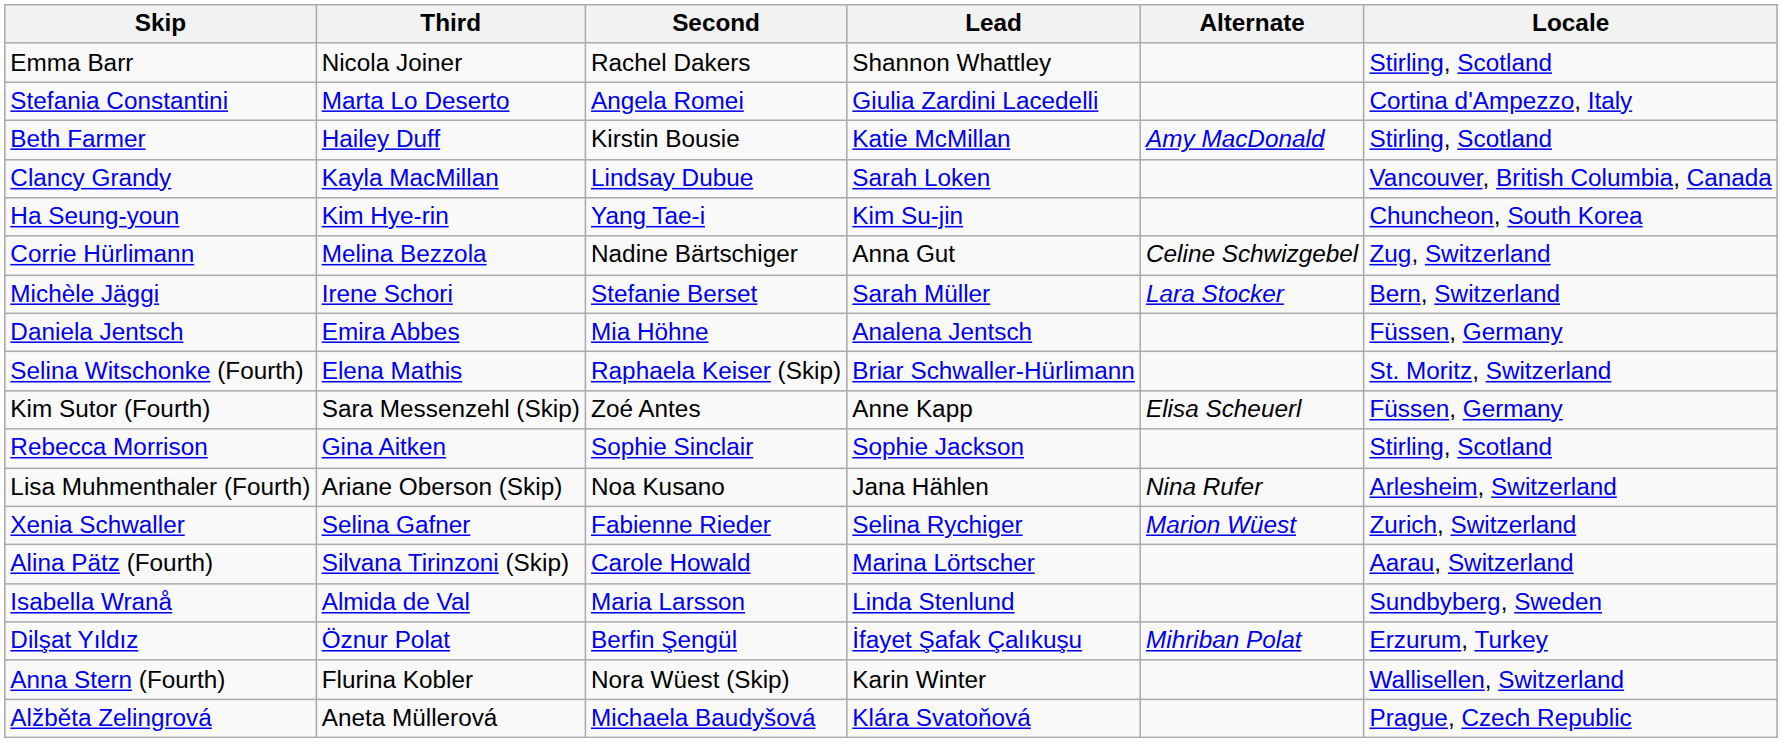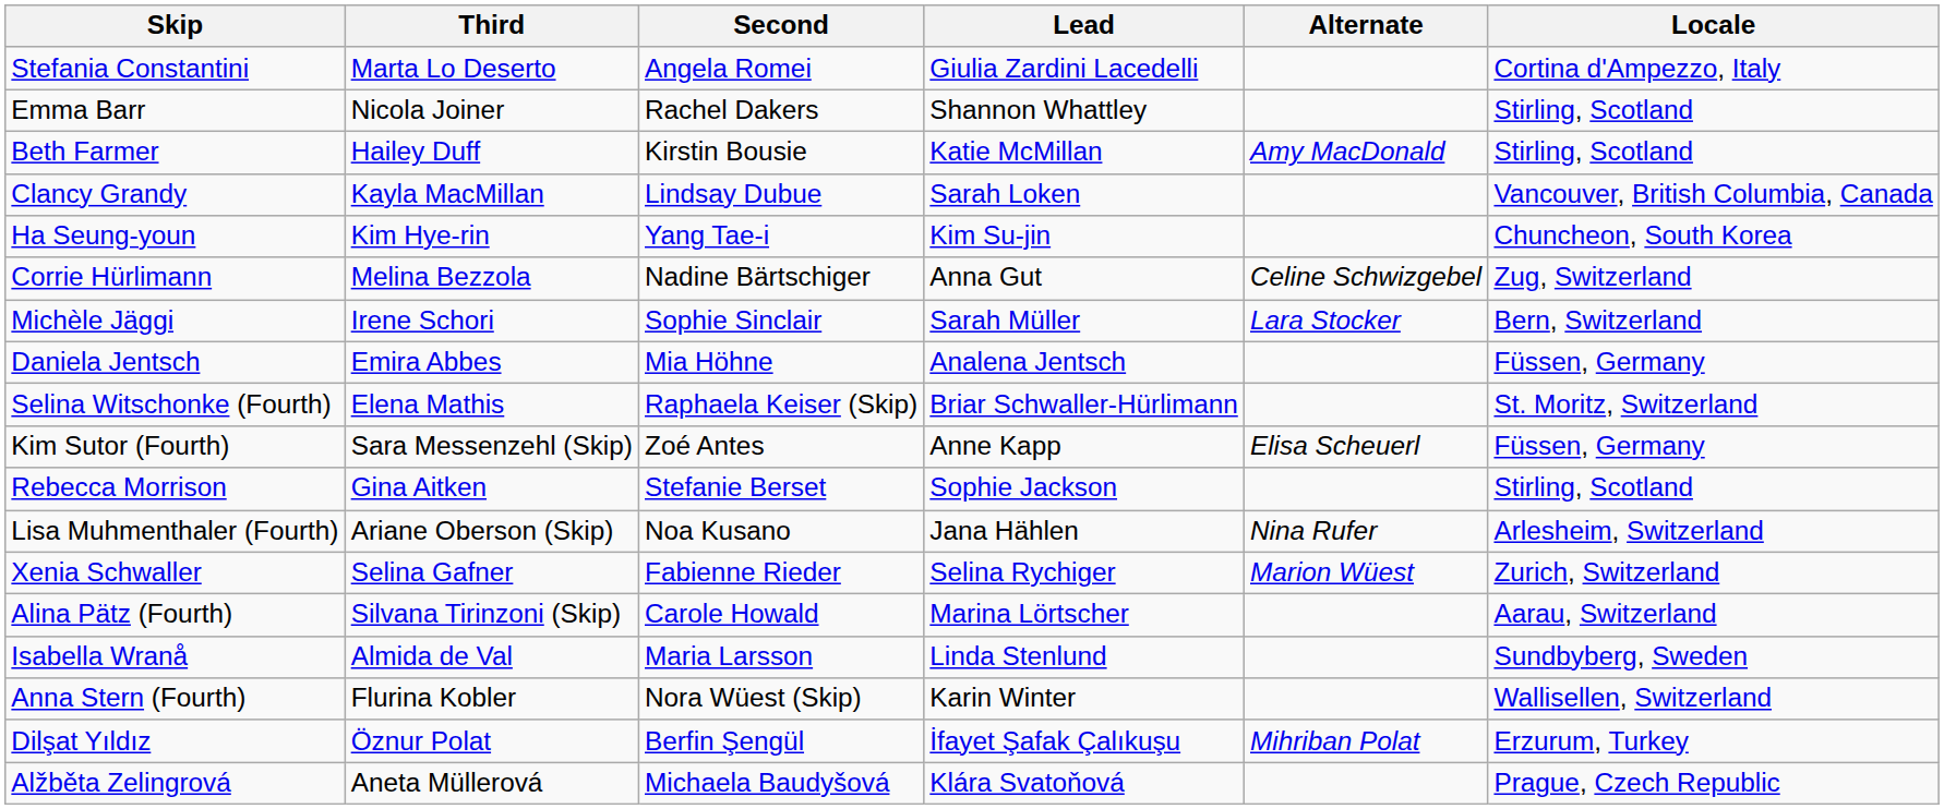rows swapped: Emma Barr <-> Stefania Constantini
Michèle Jäggi | Second: Stefanie Berset -> Sophie Sinclair
Rebecca Morrison | Second: Sophie Sinclair -> Stefanie Berset
rows swapped: Anna Stern (Fourth) <-> Dilşat Yıldız
